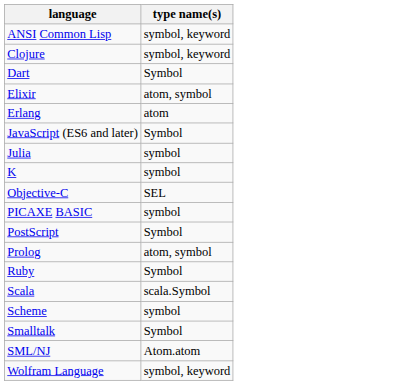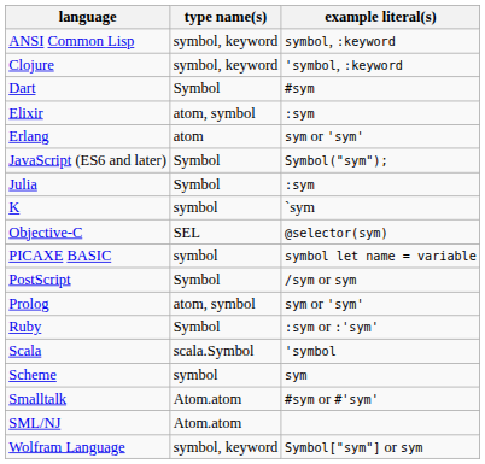+ column: example literal(s) | symbol, :keyword | 'symbol, :keyword | #sym | :sym | sym or 'sym' | Symbol("sym"); | :sym | `sym | @selector(sym) | symbol let name = variable | /sym or sym | sym or 'sym' | :sym or :'sym' | 'symbol | sym | #sym or #'sym' | Symbol["sym"] or sym
Julia | type name(s): symbol -> Symbol
Smalltalk | type name(s): Symbol -> Atom.atom
